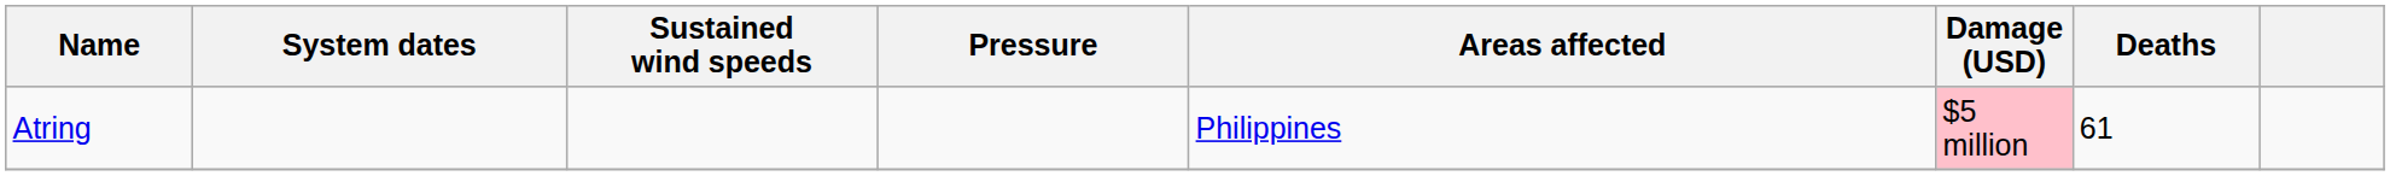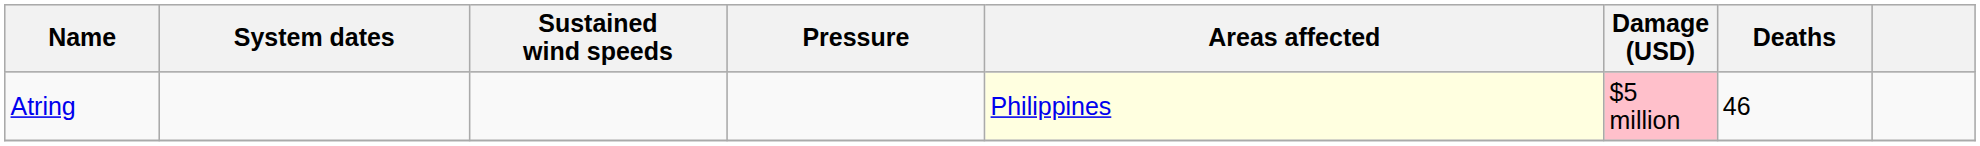Atring | Areas affected: no background -> lightyellow background
Atring | Deaths: 61 -> 46
